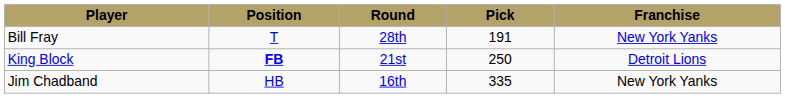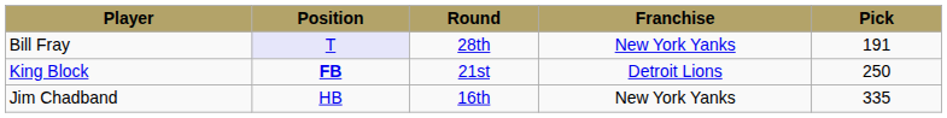columns swapped: Pick <-> Franchise
Bill Fray | Position: no background -> lavender background
